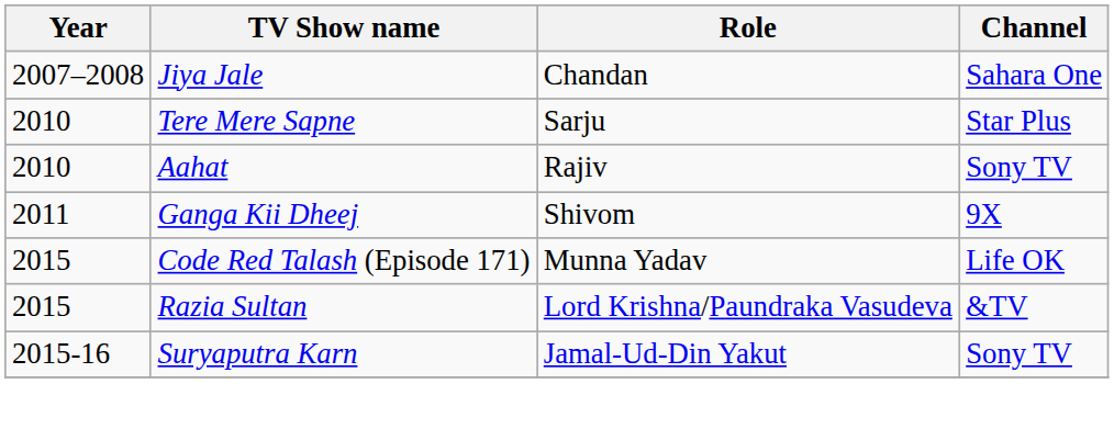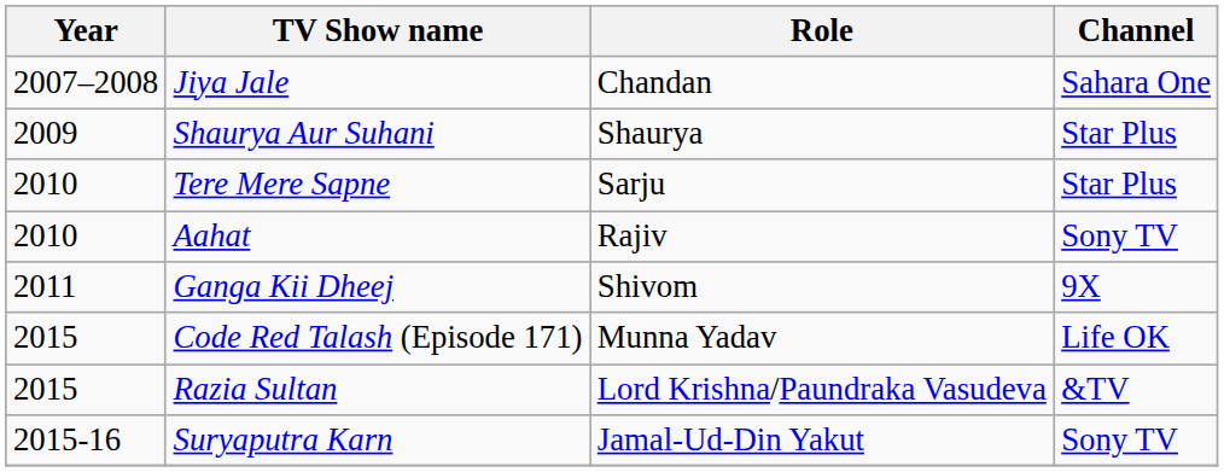+ row: 2009 | Shaurya Aur Suhani | Shaurya | Star Plus
